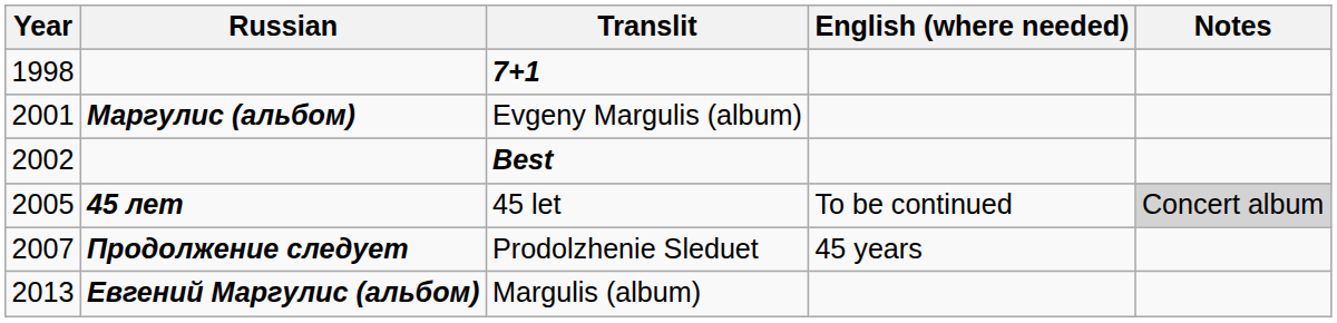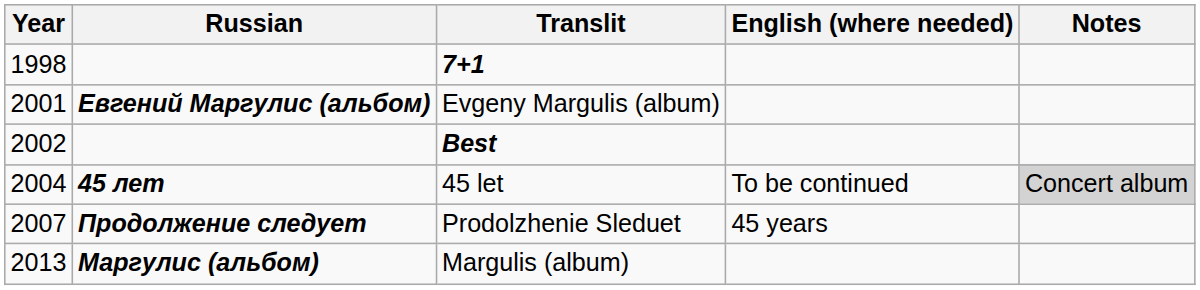Evgeny Margulis (album) | Russian: Маргулис (альбом) -> Евгений Маргулис (альбом)
45 let | Year: 2005 -> 2004
Margulis (album) | Russian: Евгений Маргулис (альбом) -> Маргулис (альбом)
